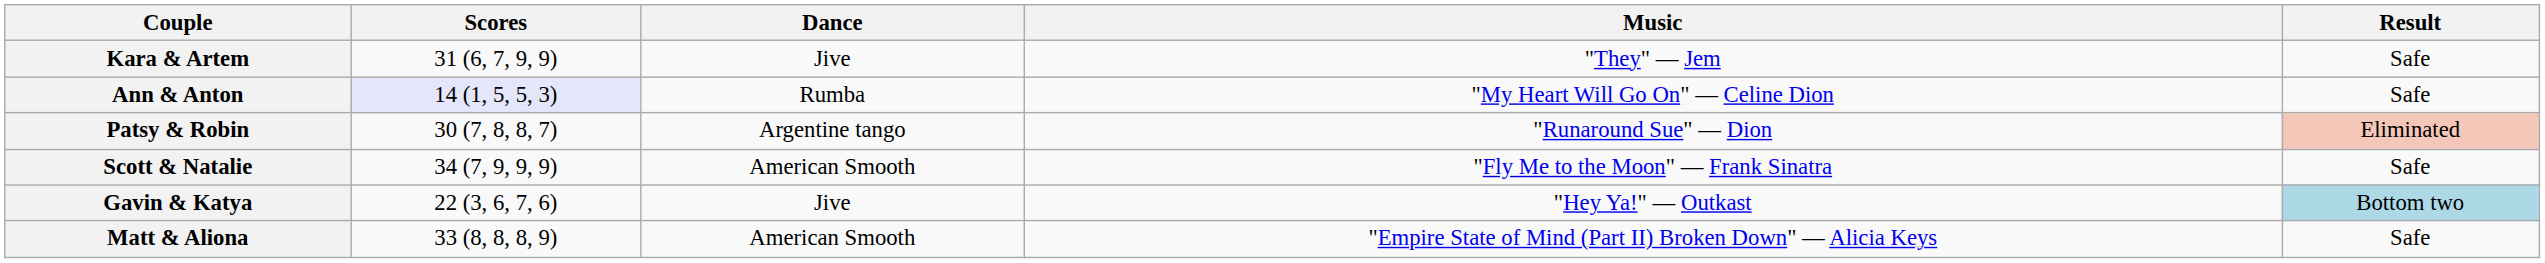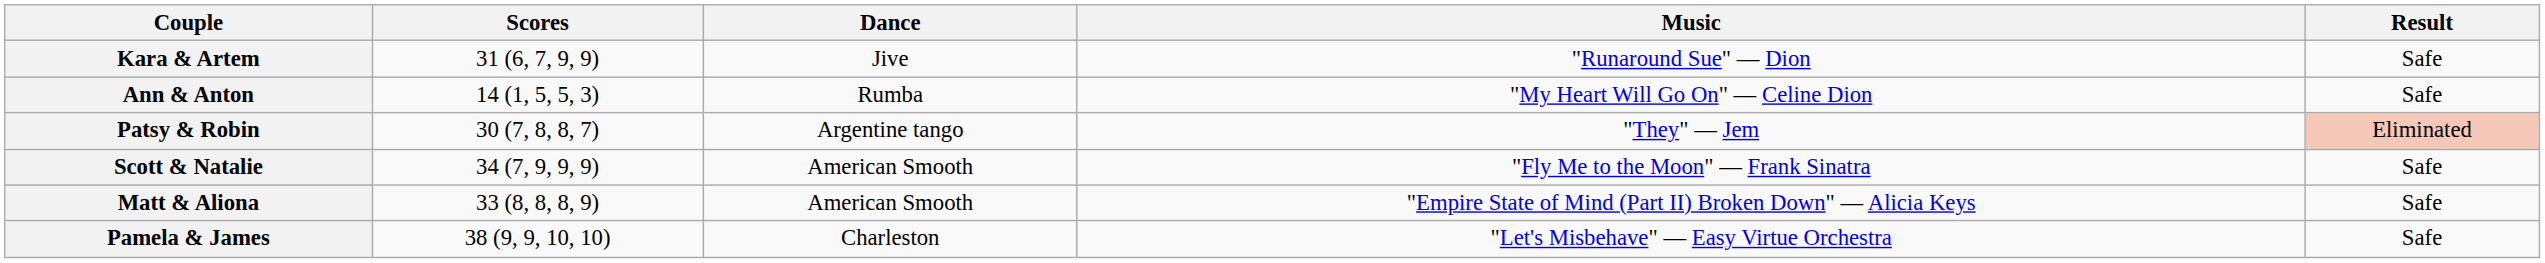Kara & Artem | Music: "They" — Jem -> "Runaround Sue" — Dion
Ann & Anton | Scores: lavender background -> no background
Patsy & Robin | Music: "Runaround Sue" — Dion -> "They" — Jem
- row: Gavin & Katya | 22 (3, 6, 7, 6) | Jive | "Hey Ya!" — Outkast | Bottom two
+ row: Pamela & James | 38 (9, 9, 10, 10) | Charleston | "Let's Misbehave" — Easy Virtue Orchestra | Safe
